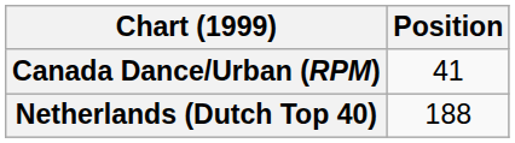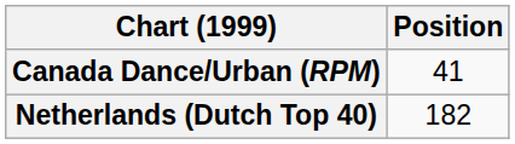Netherlands (Dutch Top 40) | Position: 188 -> 182
